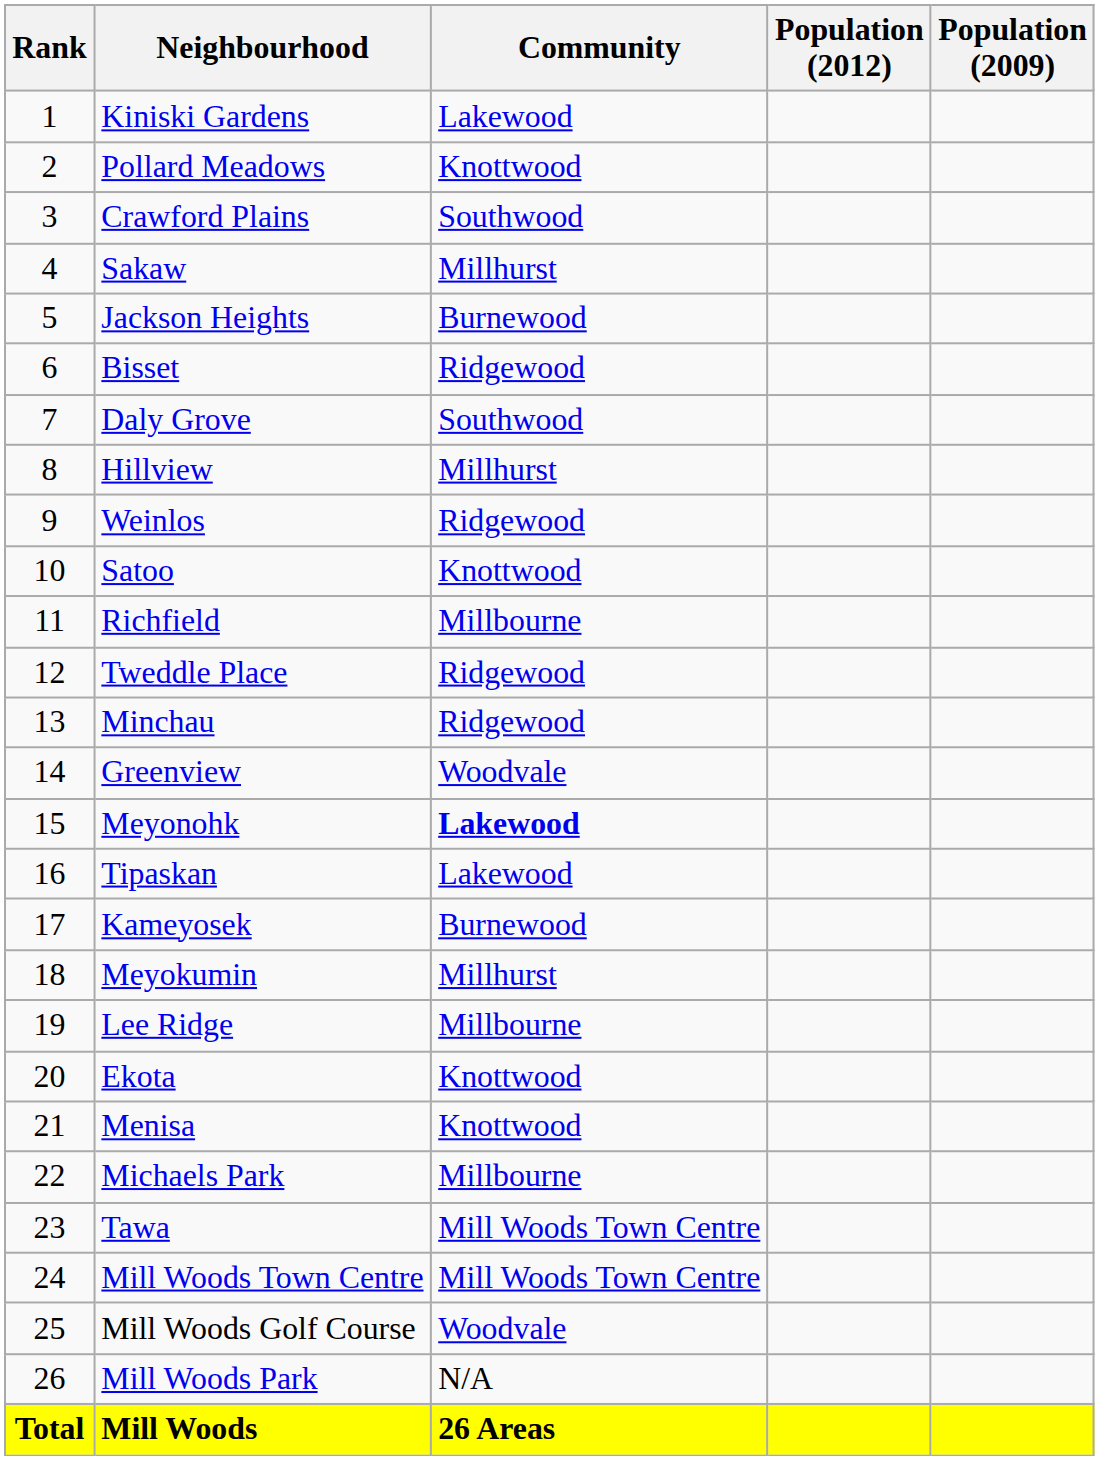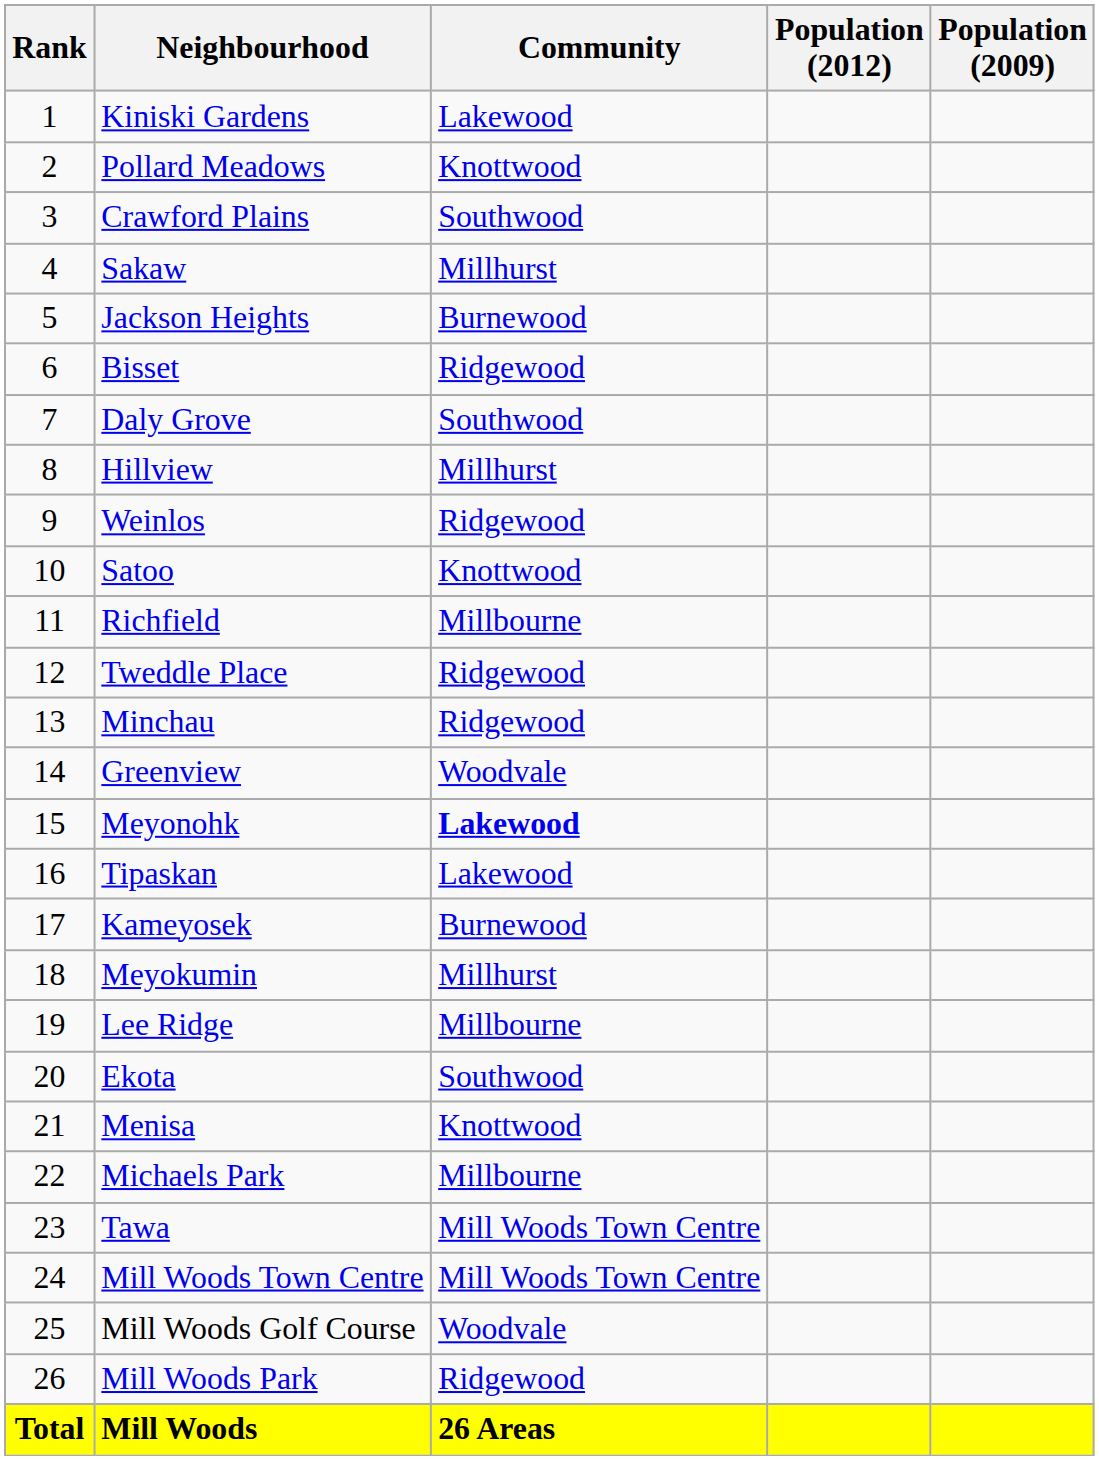Ekota | Community: Knottwood -> Southwood
Mill Woods Park | Community: N/A -> Ridgewood
